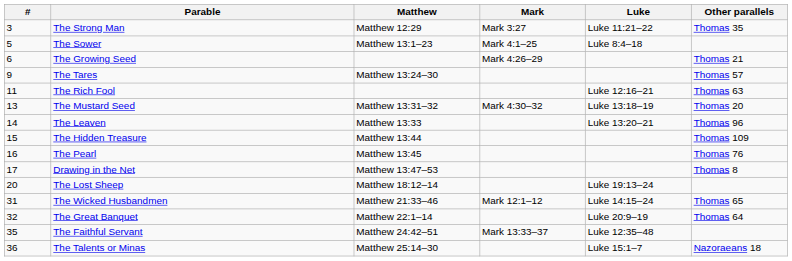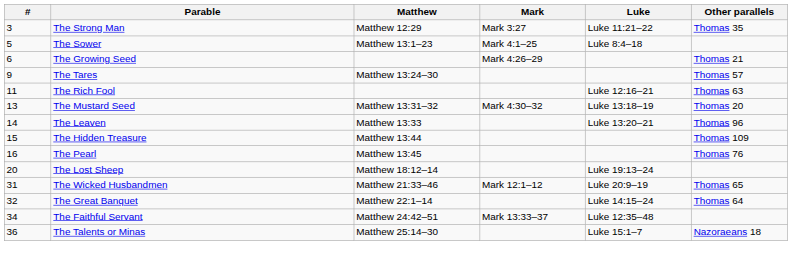- row: 17 | Drawing in the Net | Matthew 13:47–53 | Thomas 8
The Wicked Husbandmen | Luke: Luke 14:15–24 -> Luke 20:9–19
The Great Banquet | Luke: Luke 20:9–19 -> Luke 14:15–24
The Faithful Servant | #: 35 -> 34
